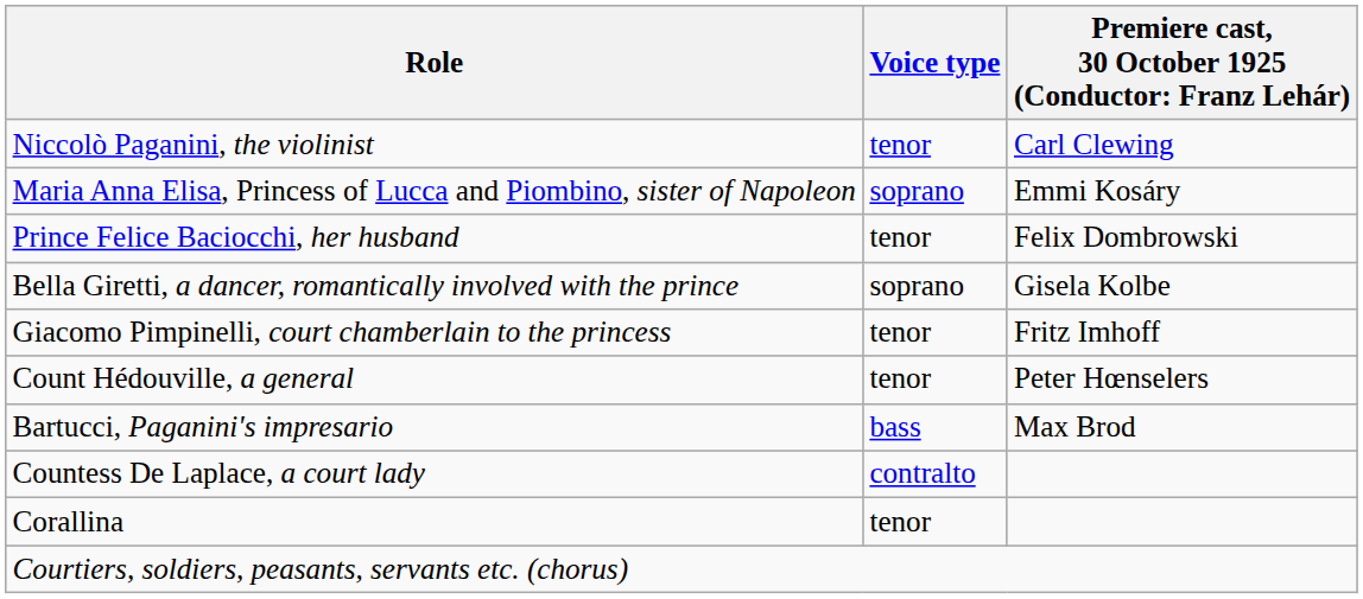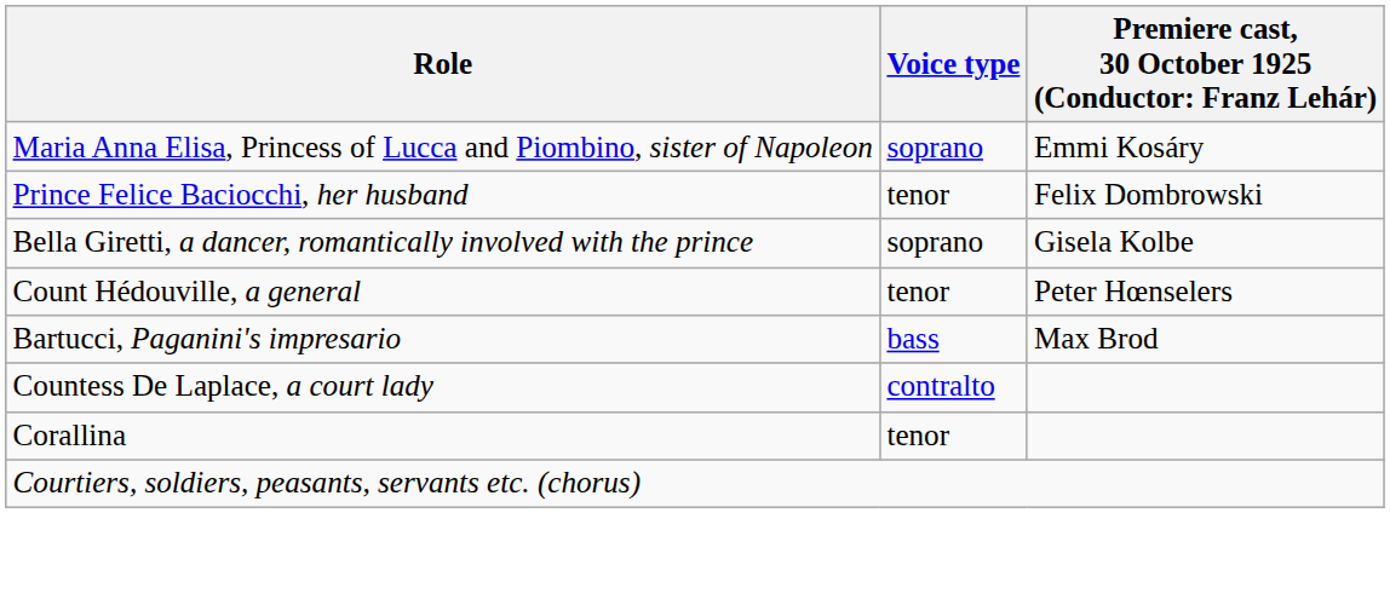- row: Niccolò Paganini, the violinist | tenor | Carl Clewing
- row: Giacomo Pimpinelli, court chamberlain to the princess | tenor | Fritz Imhoff
